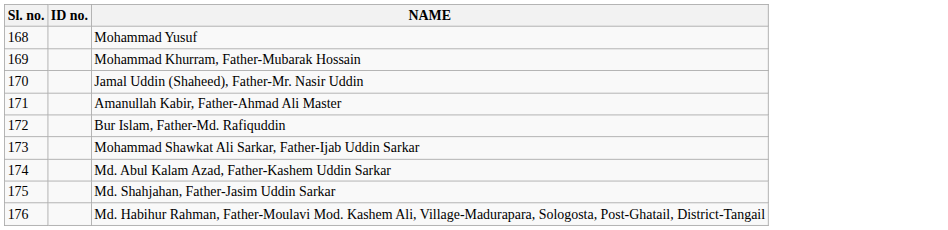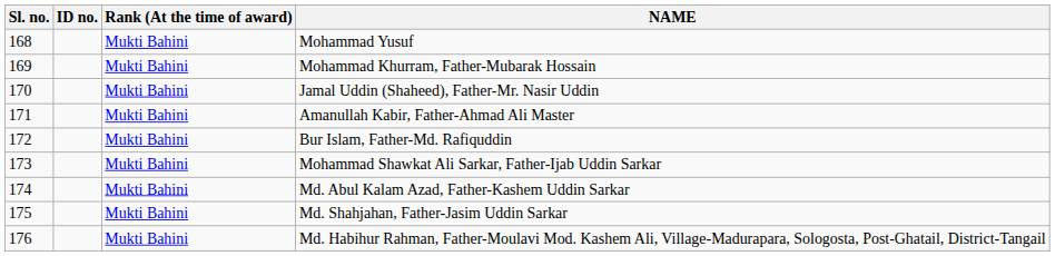+ column: Rank (At the time of award) | Mukti Bahini | Mukti Bahini | Mukti Bahini | Mukti Bahini | Mukti Bahini | Mukti Bahini | Mukti Bahini | Mukti Bahini | Mukti Bahini
